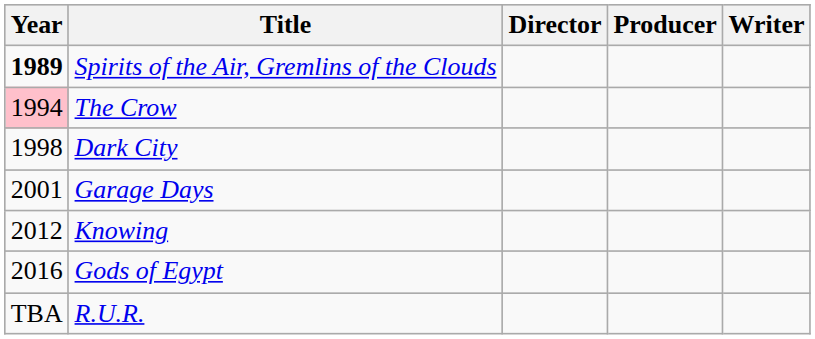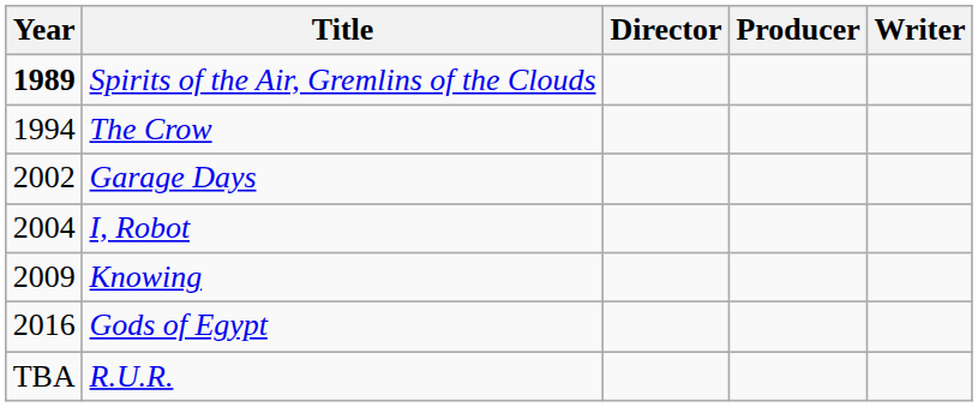The Crow | Year: pink background -> no background
- row: 1998 | Dark City
Garage Days | Year: 2001 -> 2002
+ row: 2004 | I, Robot
Knowing | Year: 2012 -> 2009
